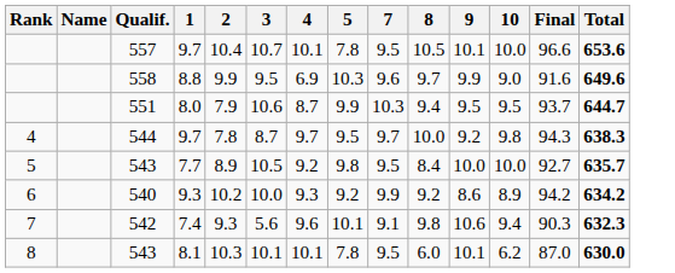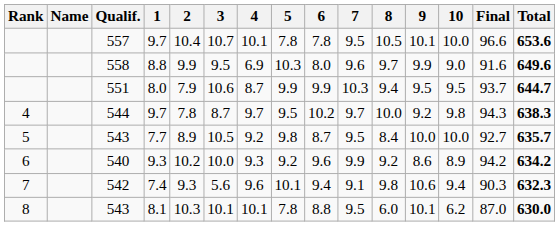+ column: 6 | 7.8 | 8.0 | 9.9 | 10.2 | 8.7 | 9.6 | 9.4 | 8.8
